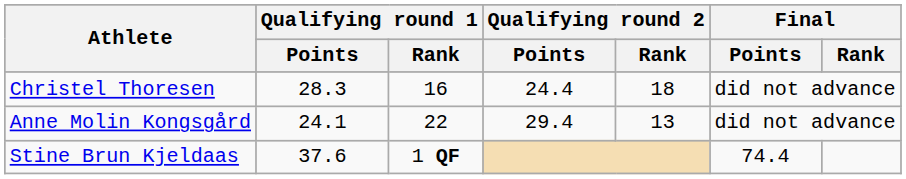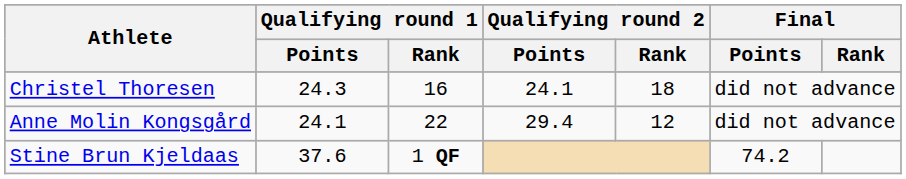Christel Thoresen | Qualifying round 1 / Points: 28.3 -> 24.3
Christel Thoresen | Qualifying round 2 / Points: 24.4 -> 24.1
Anne Molin Kongsgård | Qualifying round 2 / Rank: 13 -> 12
Stine Brun Kjeldaas | Final / Points: 74.4 -> 74.2
